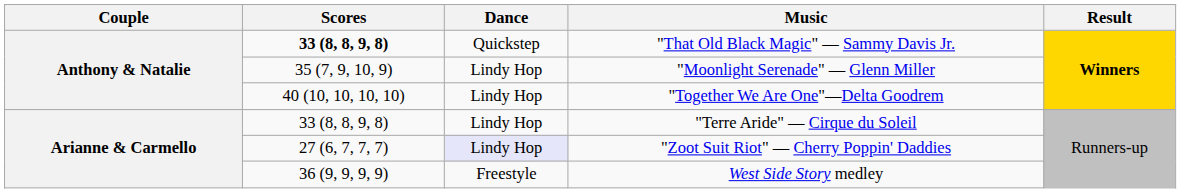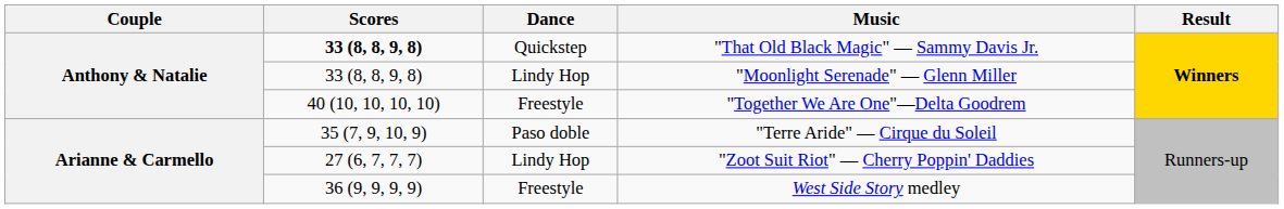"Moonlight Serenade" — Glenn Miller | Scores: 35 (7, 9, 10, 9) -> 33 (8, 8, 9, 8)
"Together We Are One"—Delta Goodrem | Dance: Lindy Hop -> Freestyle
"Terre Aride" — Cirque du Soleil | Scores: 33 (8, 8, 9, 8) -> 35 (7, 9, 10, 9)
"Terre Aride" — Cirque du Soleil | Dance: Lindy Hop -> Paso doble
"Zoot Suit Riot" — Cherry Poppin' Daddies | Dance: lavender background -> no background
